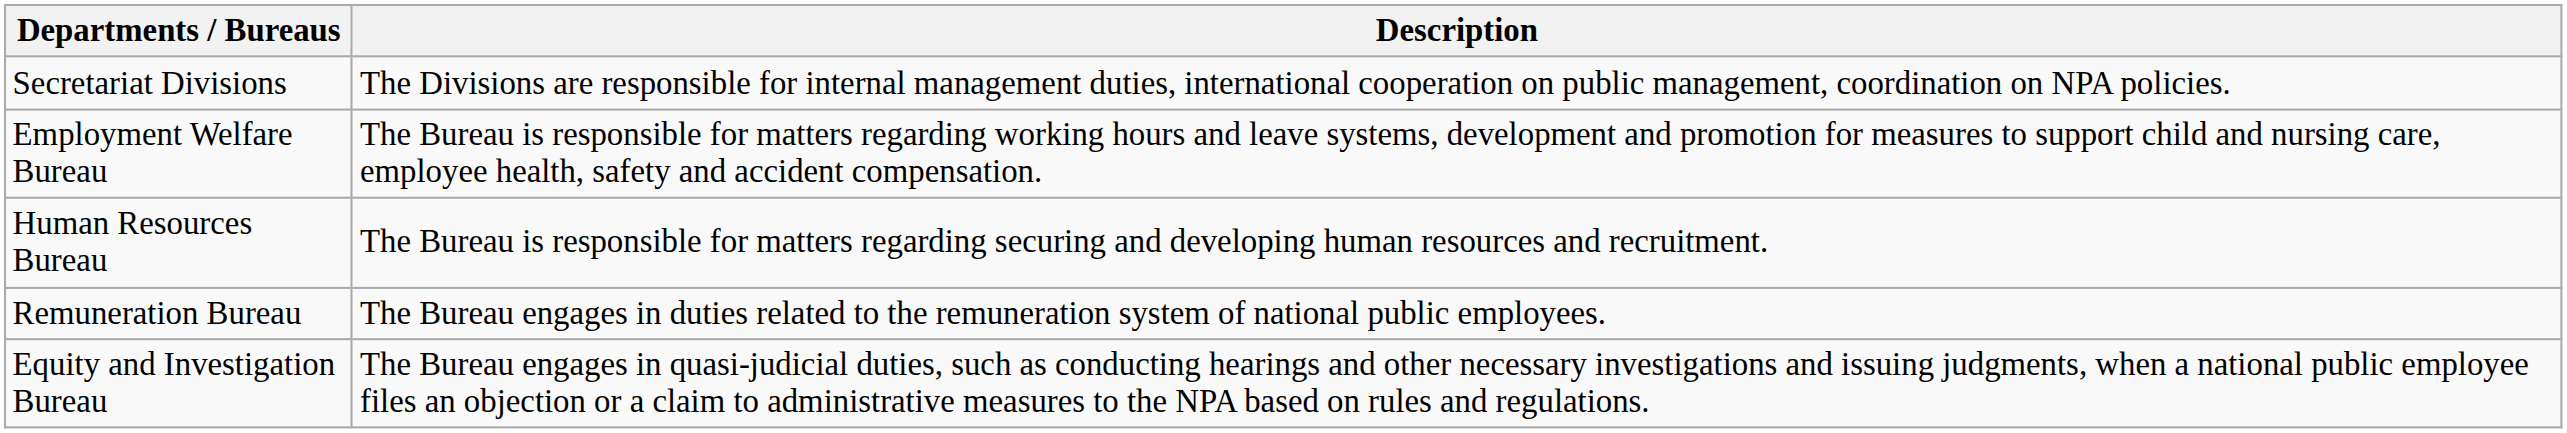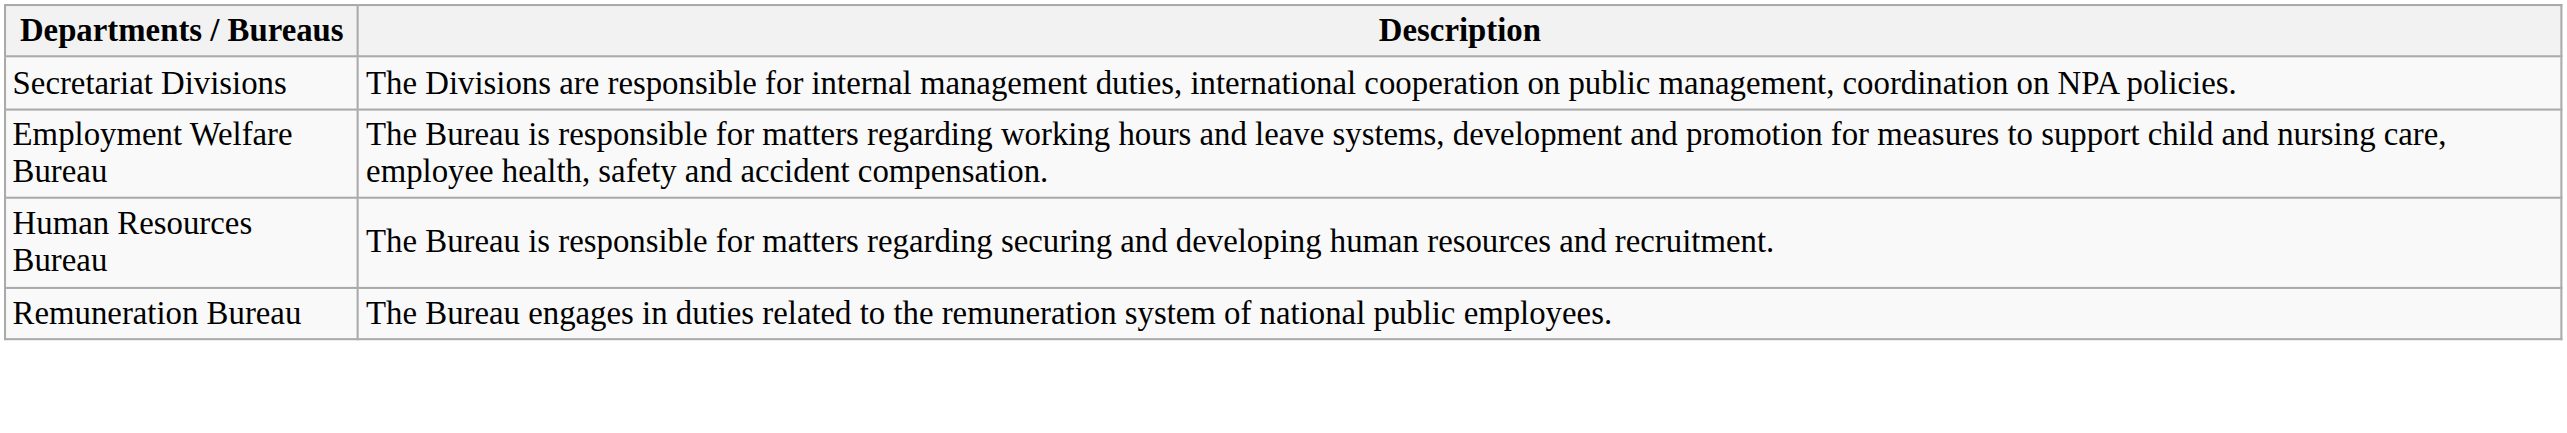- row: Equity and Investigation Bureau | The Bureau engages in quasi-judicial duties, such as conducting hearings and other necessary investigations and issuing judgments, when a national public employee files an objection or a claim to administrative measures to the NPA based on rules and regulations.
